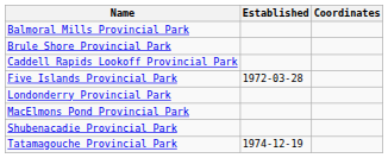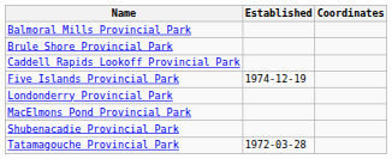Five Islands Provincial Park | Established: 1972-03-28 -> 1974-12-19
Tatamagouche Provincial Park | Established: 1974-12-19 -> 1972-03-28
